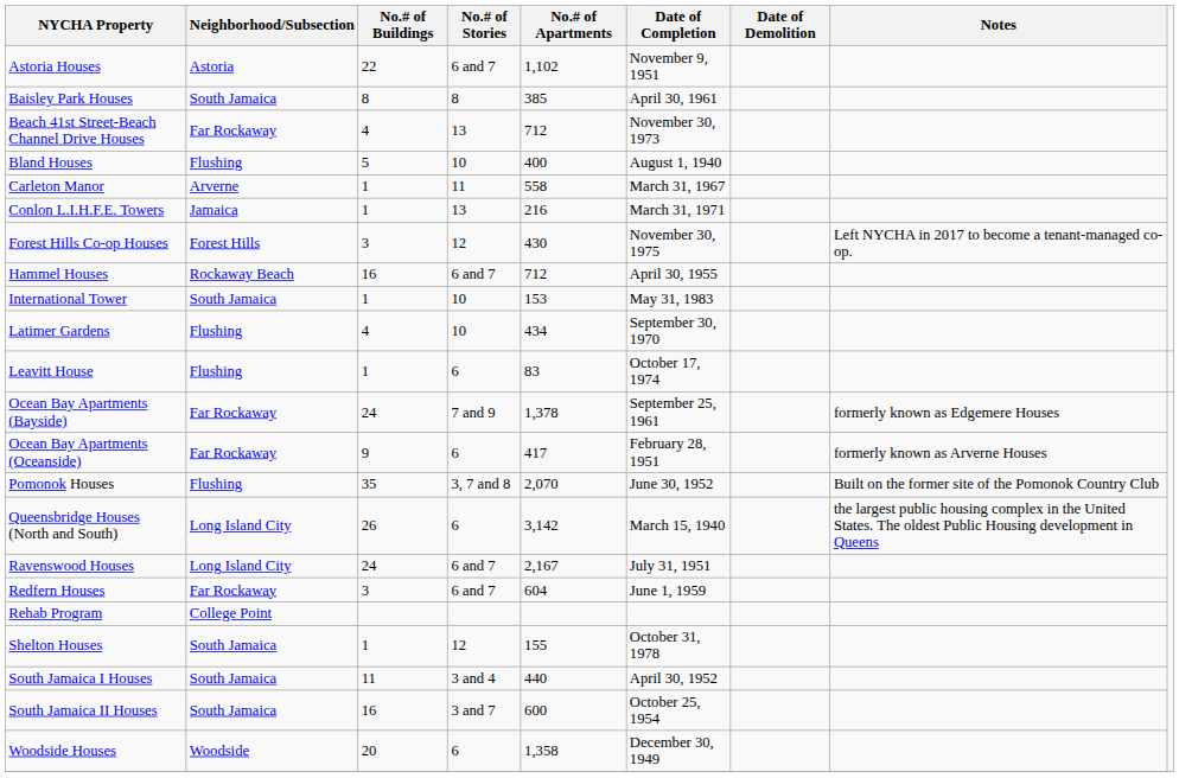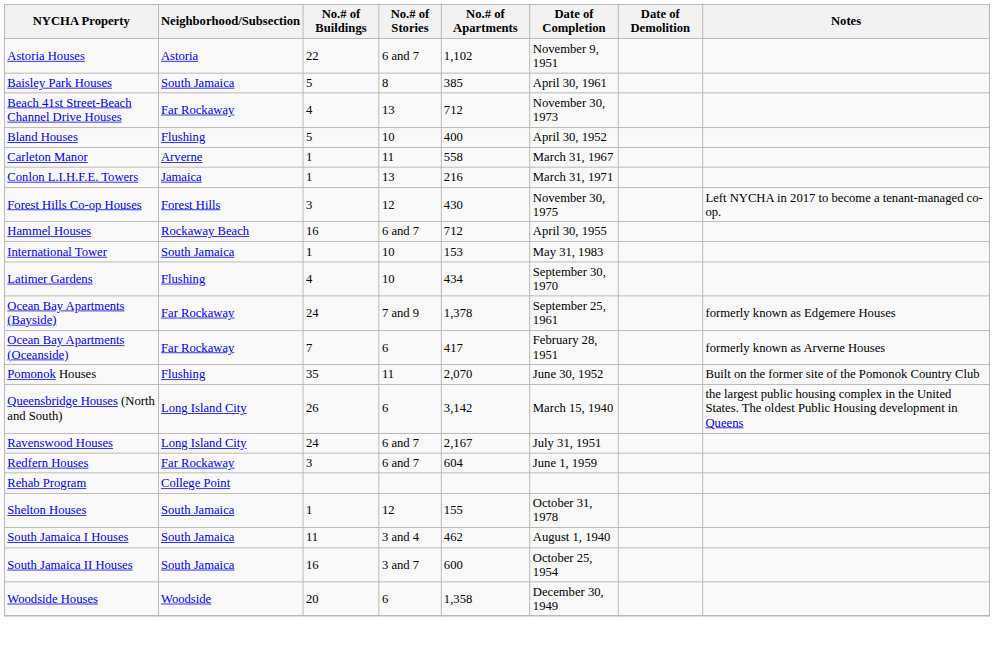Baisley Park Houses | No.# of Buildings: 8 -> 5
Bland Houses | Date of Completion: August 1, 1940 -> April 30, 1952
- row: Leavitt House | Flushing | 1 | 6 | 83 | October 17, 1974
Ocean Bay Apartments (Oceanside) | No.# of Buildings: 9 -> 7
Pomonok Houses | No.# of Stories: 3, 7 and 8 -> 11
South Jamaica I Houses | No.# of Apartments: 440 -> 462
South Jamaica I Houses | Date of Completion: April 30, 1952 -> August 1, 1940
